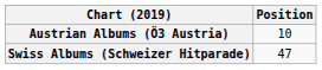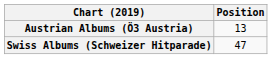Austrian Albums (Ö3 Austria) | Position: 10 -> 13
